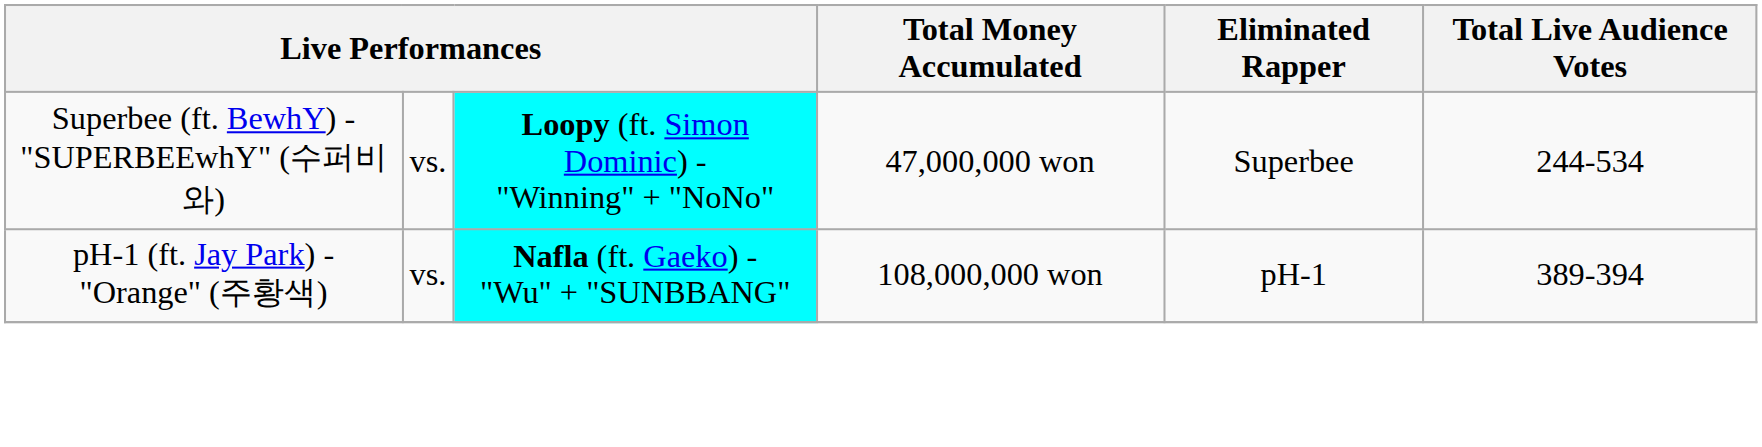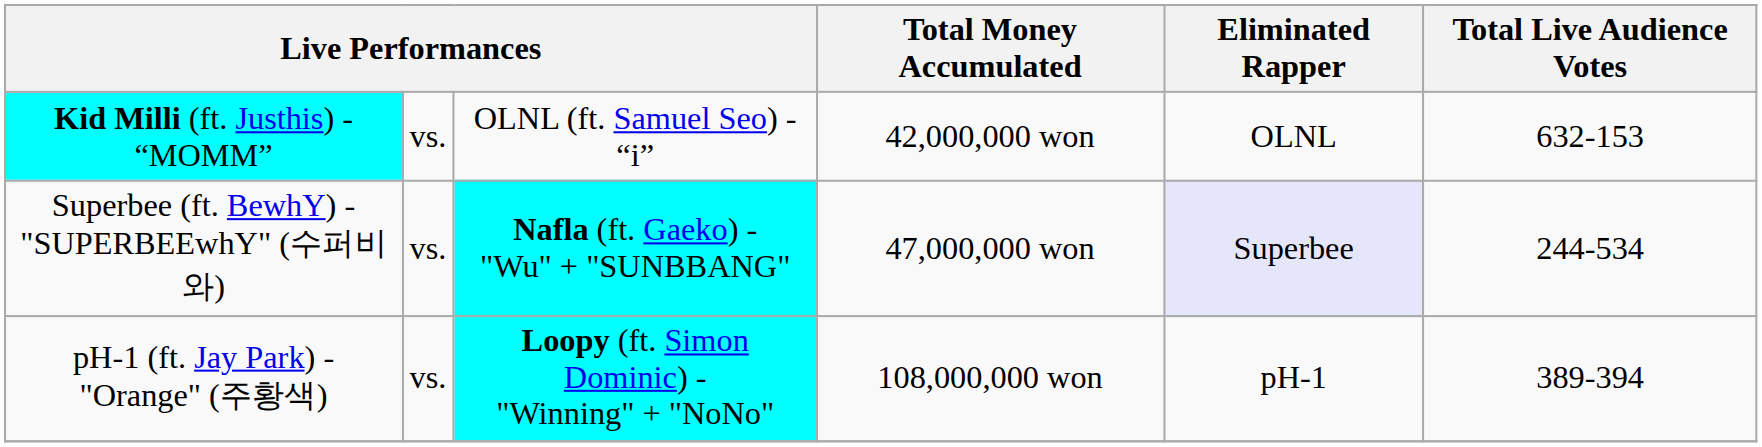+ row: Kid Milli (ft. Justhis) - “MOMM” | vs. | OLNL (ft. Samuel Seo) - “i” | 42,000,000 won | OLNL | 632-153
Superbee (ft. BewhY) - "SUPERBEEwhY" (수퍼비와) | column 3: Loopy (ft. Simon Dominic) - "Winning" + "NoNo" -> Nafla (ft. Gaeko) - "Wu" + "SUNBBANG"
Superbee (ft. BewhY) - "SUPERBEEwhY" (수퍼비와) | Eliminated Rapper: no background -> lavender background
pH-1 (ft. Jay Park) - "Orange" (주황색) | column 3: Nafla (ft. Gaeko) - "Wu" + "SUNBBANG" -> Loopy (ft. Simon Dominic) - "Winning" + "NoNo"
